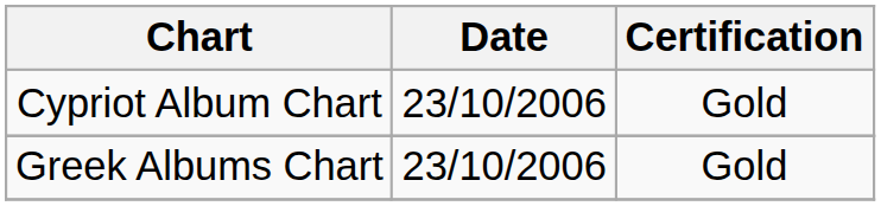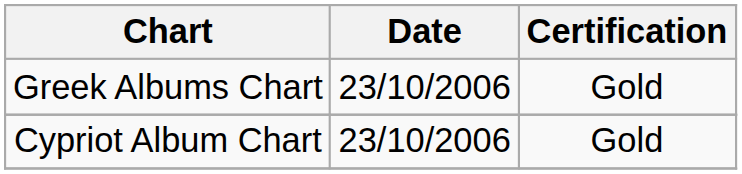rows swapped: Greek Albums Chart <-> Cypriot Album Chart
